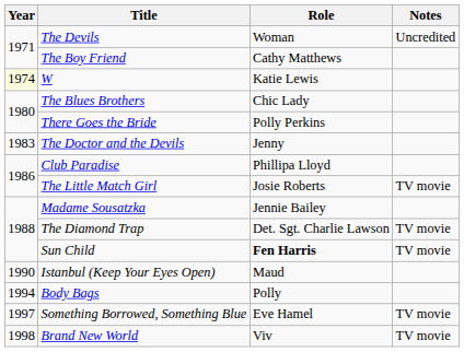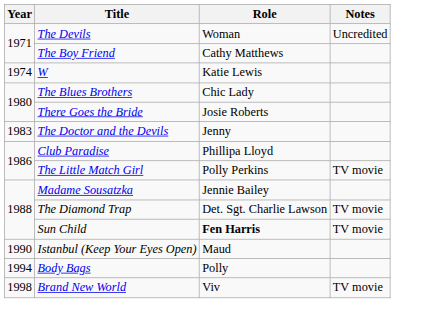W | Year: lightyellow background -> no background
There Goes the Bride | Role: Polly Perkins -> Josie Roberts
The Little Match Girl | Role: Josie Roberts -> Polly Perkins
- row: 1997 | Something Borrowed, Something Blue | Eve Hamel | TV movie
